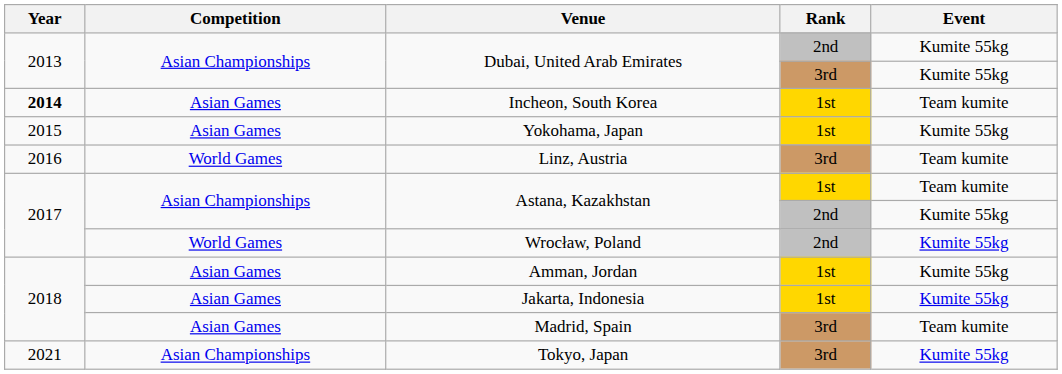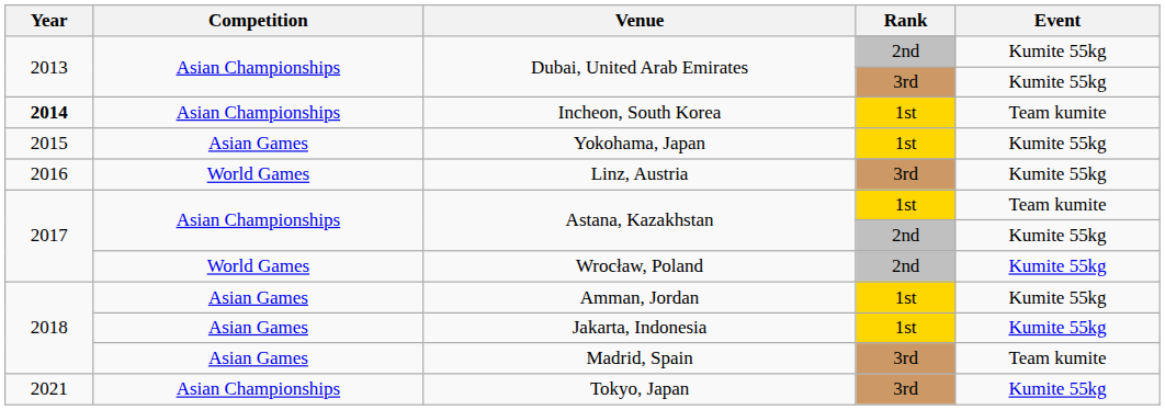Incheon, South Korea | Competition: Asian Games -> Asian Championships
Linz, Austria | Event: Team kumite -> Kumite 55kg
